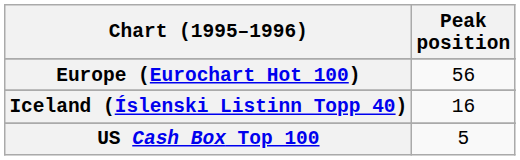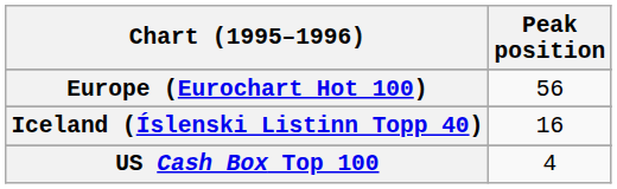US Cash Box Top 100 | Peak position: 5 -> 4
